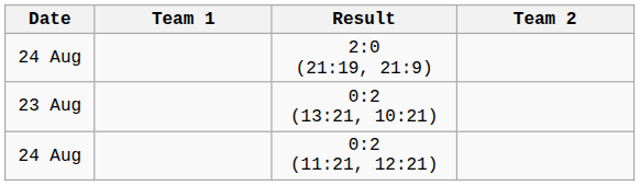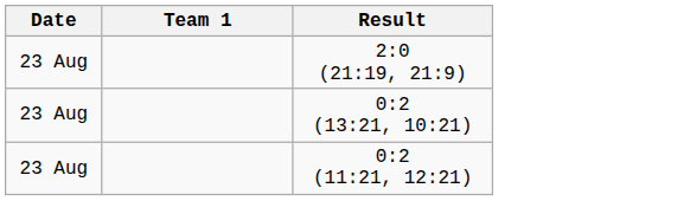- column: Team 2
2:0 (21:19, 21:9) | Date: 24 Aug -> 23 Aug
0:2 (11:21, 12:21) | Date: 24 Aug -> 23 Aug
